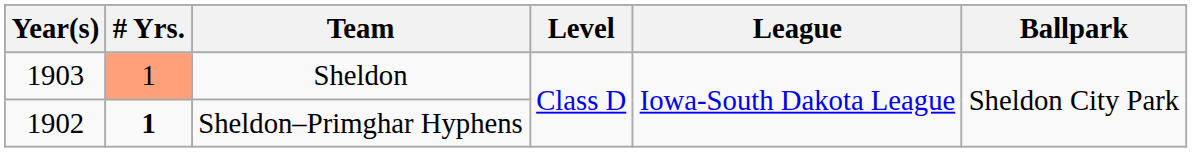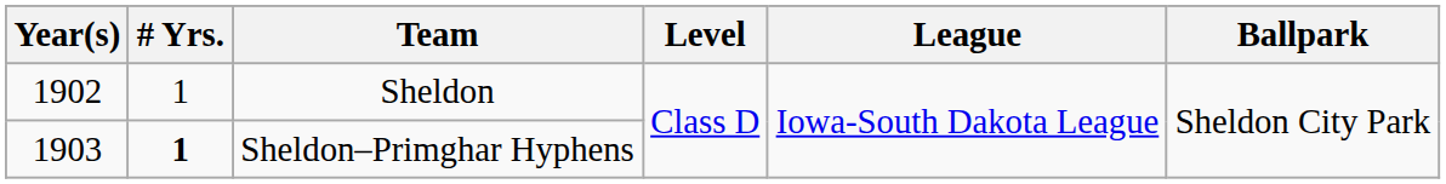Sheldon | Year(s): 1903 -> 1902
Sheldon | # Yrs.: lightsalmon background -> no background
Sheldon–Primghar Hyphens | Year(s): 1902 -> 1903
